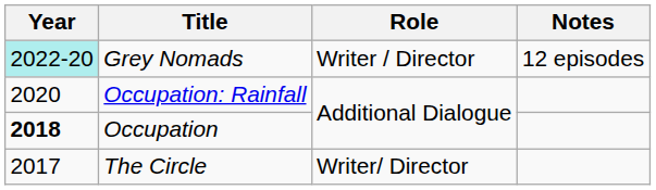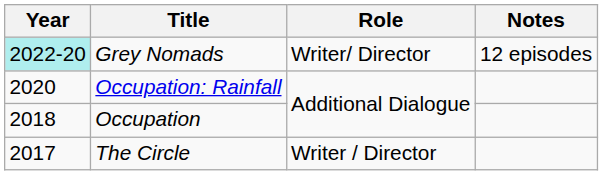Grey Nomads | Role: Writer / Director -> Writer/ Director
Occupation | Year: bold -> normal
The Circle | Role: Writer/ Director -> Writer / Director
